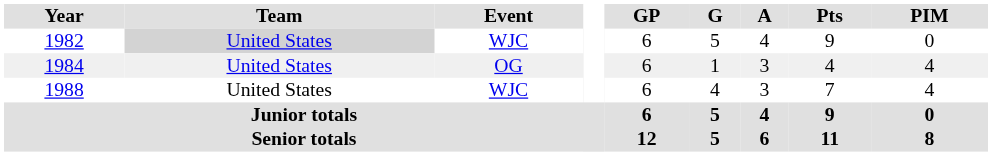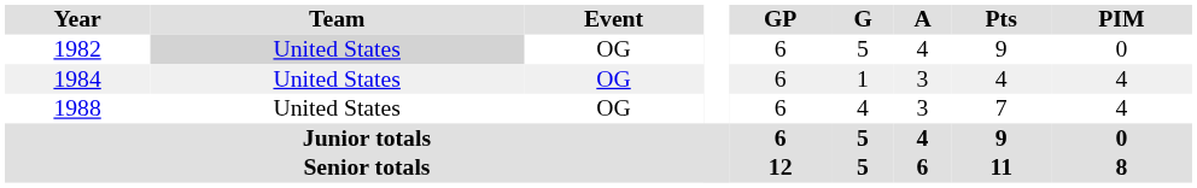1982 | Event: WJC -> OG
1988 | Event: WJC -> OG
